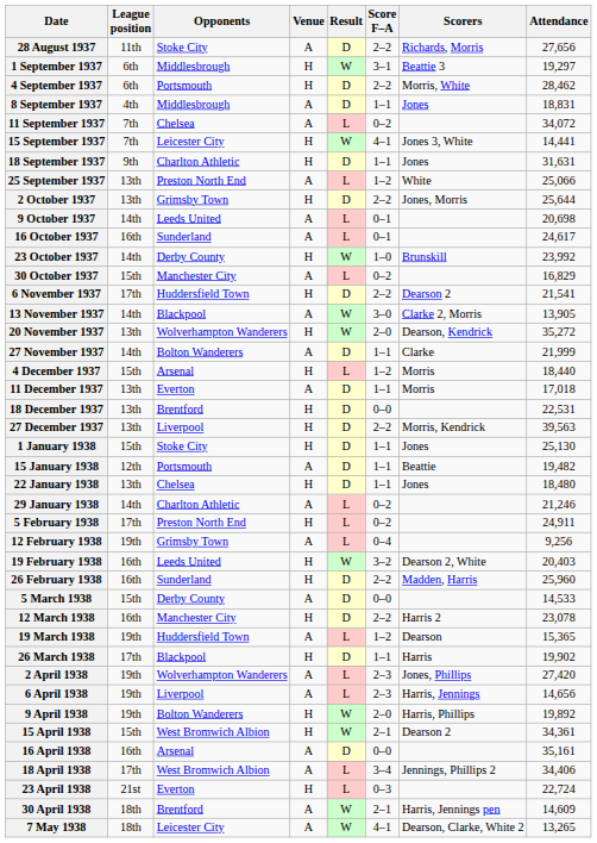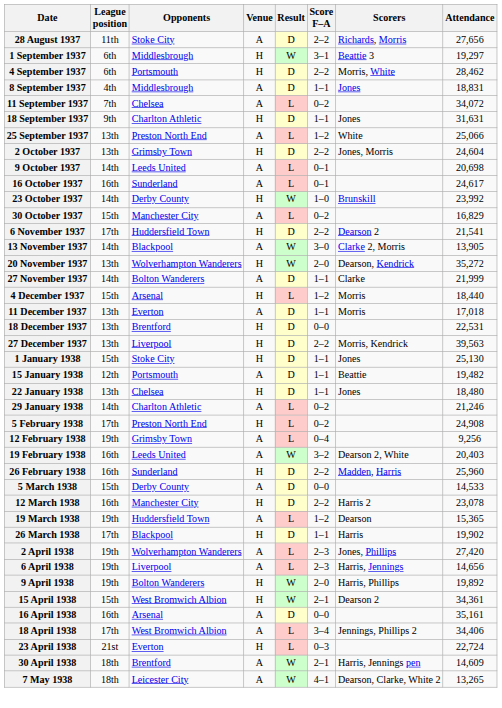- row: 15 September 1937 | 7th | Leicester City | H | W | 4–1 | Jones 3, White | 14,441
2 October 1937 | Attendance: 25,644 -> 24,604
5 February 1938 | Attendance: 24,911 -> 24,908
19 February 1938 | Venue: H -> A
